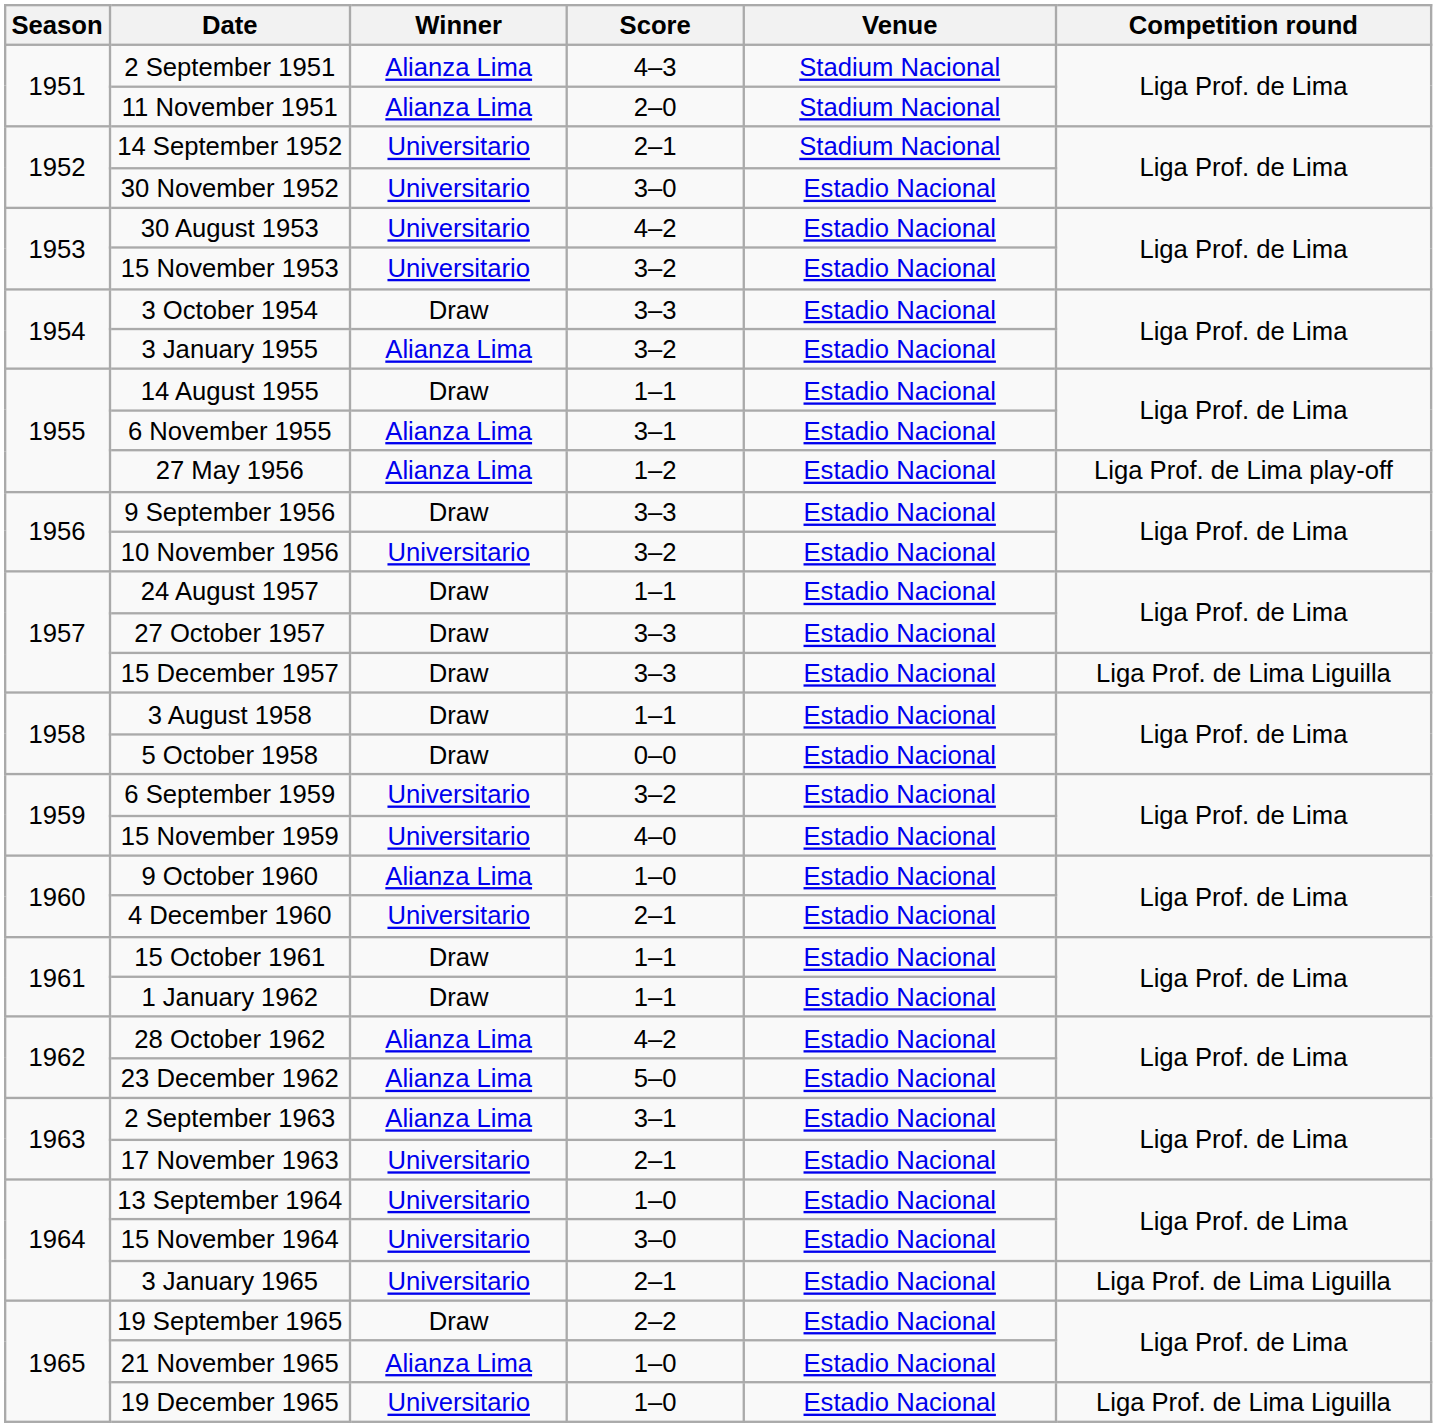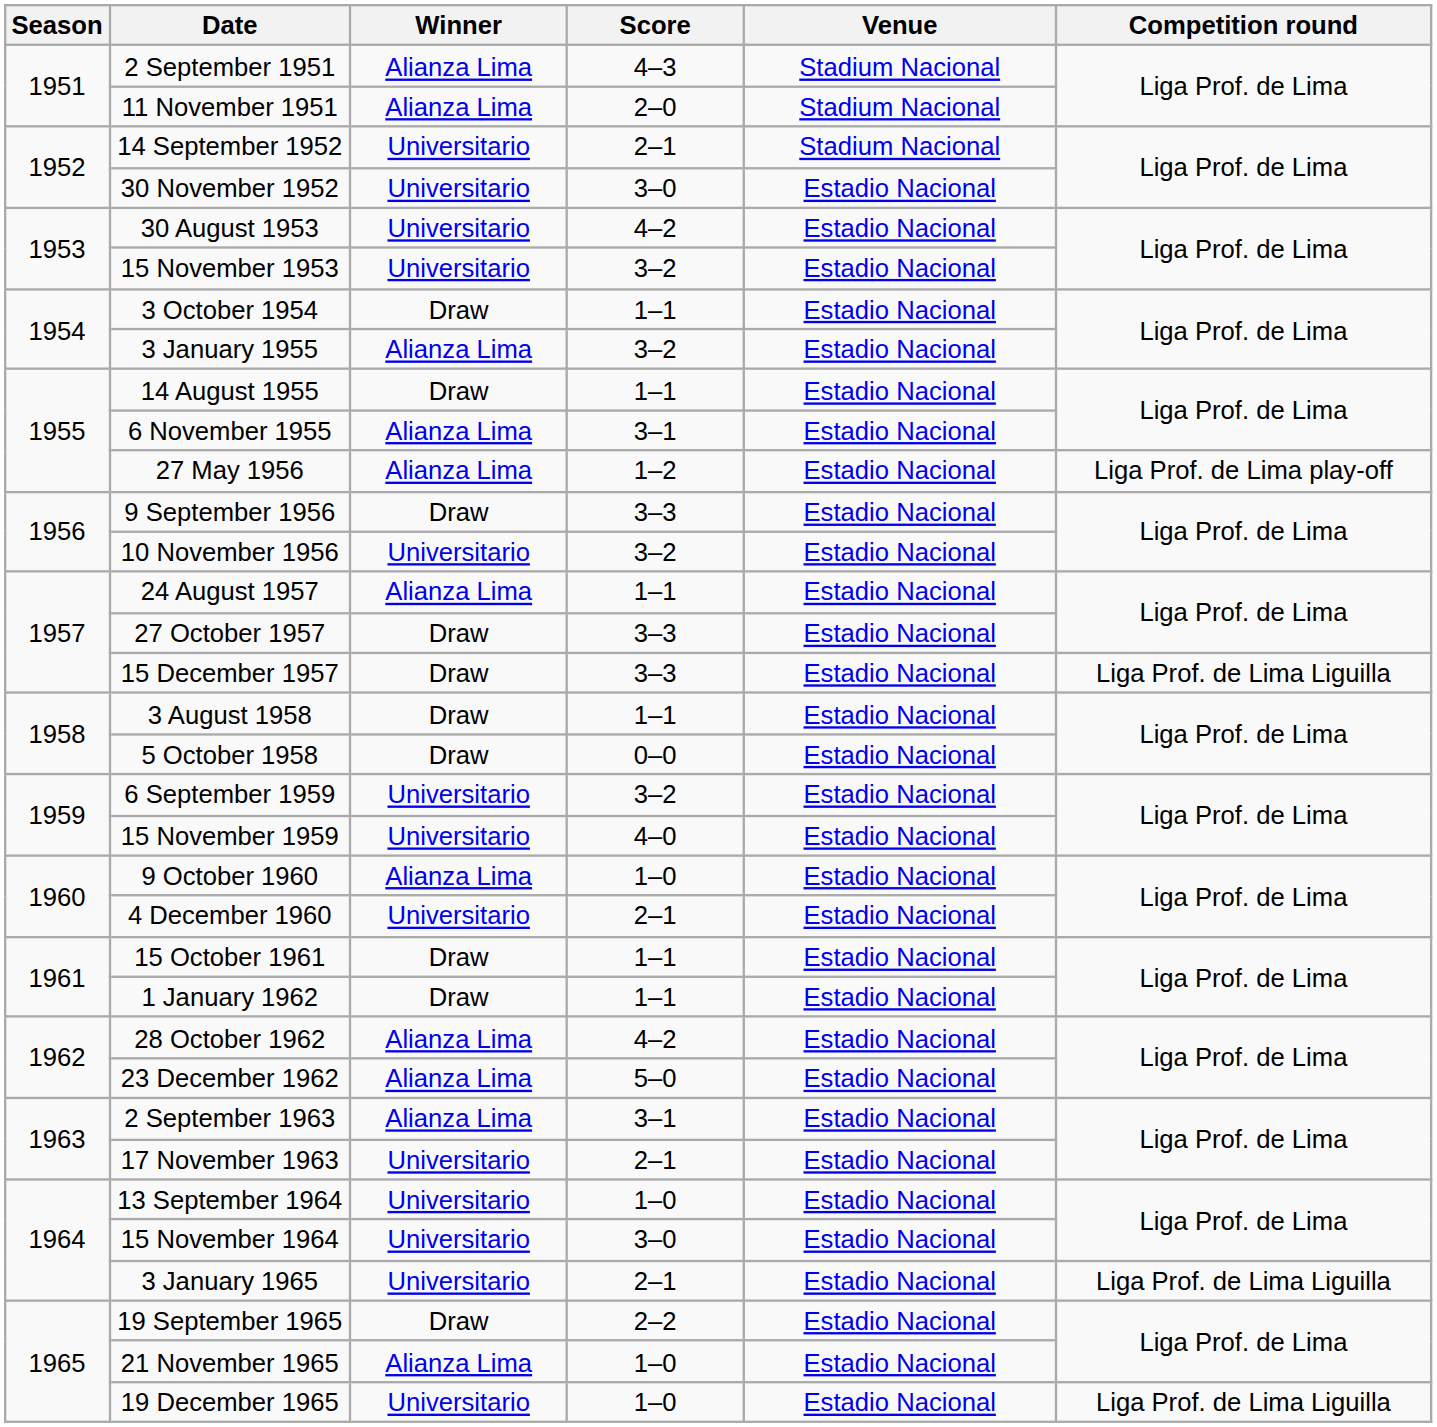3 October 1954 | Score: 3–3 -> 1–1
24 August 1957 | Winner: Draw -> Alianza Lima
